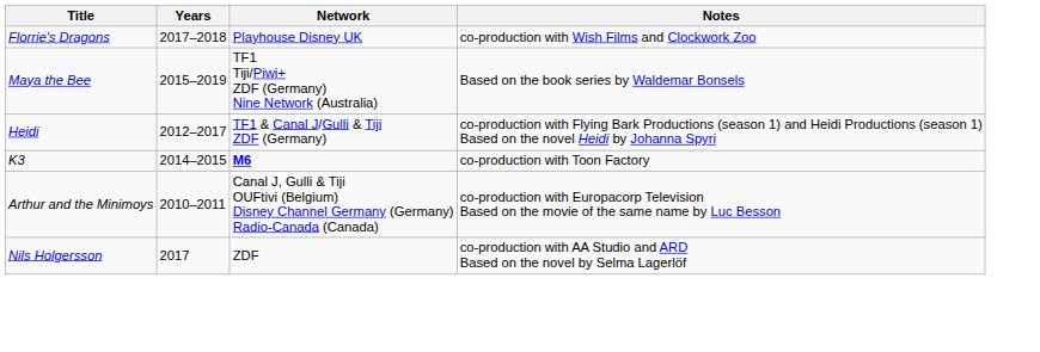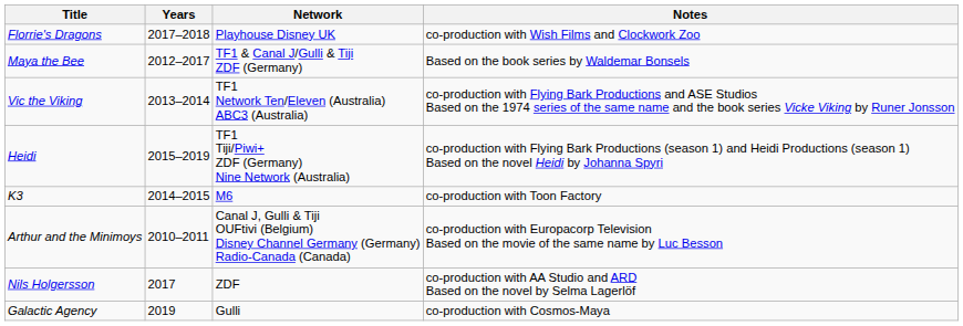Maya the Bee | Years: 2015–2019 -> 2012–2017
Maya the Bee | Network: TF1 Tiji/Piwi+ ZDF (Germany) Nine Network (Australia) -> TF1 & Canal J/Gulli & Tiji ZDF (Germany)
+ row: Vic the Viking | 2013–2014 | TF1 Network Ten/Eleven (Australia) ABC3 (Australia) | co-production with Flying Bark Productions and ASE Studios Based on the 1974 series of the same name and the book series Vicke Viking by Runer Jonsson
Heidi | Years: 2012–2017 -> 2015–2019
Heidi | Network: TF1 & Canal J/Gulli & Tiji ZDF (Germany) -> TF1 Tiji/Piwi+ ZDF (Germany) Nine Network (Australia)
K3 | Network: bold -> normal
+ row: Galactic Agency | 2019 | Gulli | co-production with Cosmos-Maya
